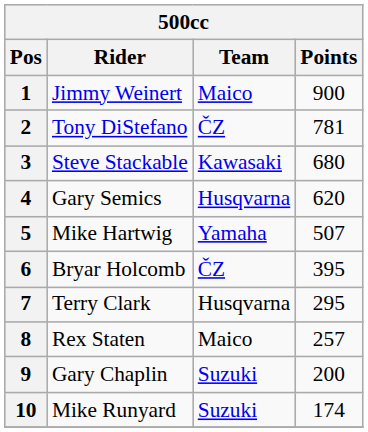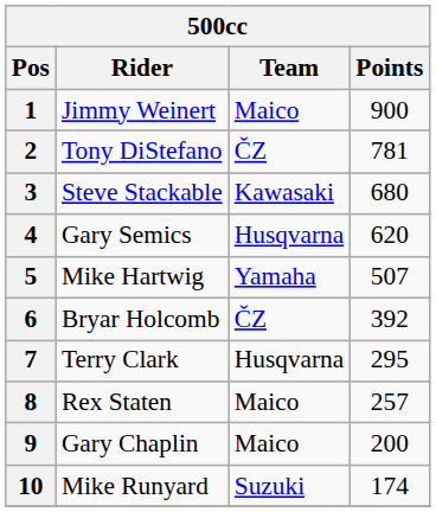6 | Points: 395 -> 392
9 | Team: Suzuki -> Maico
